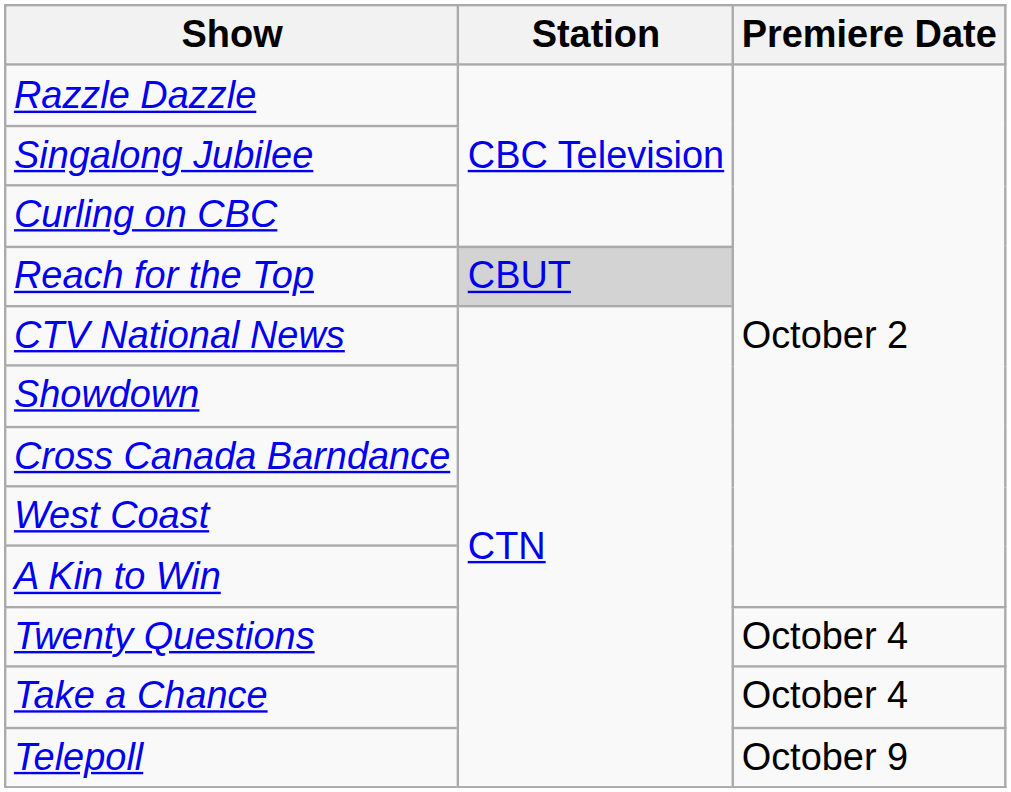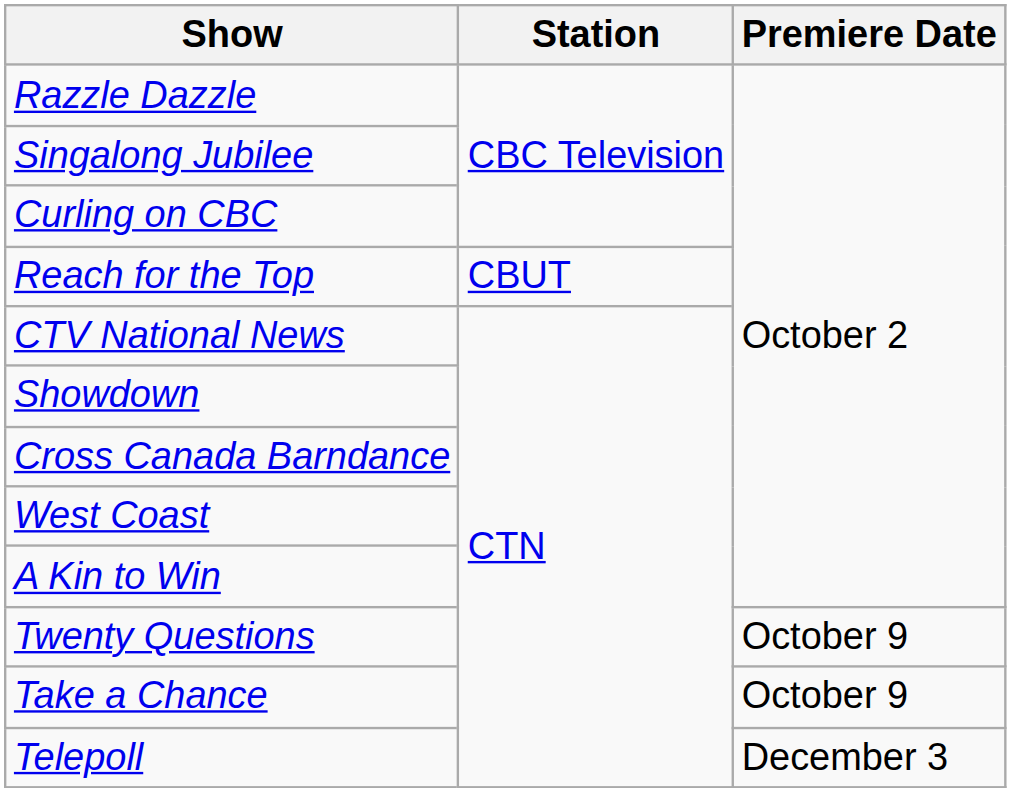Reach for the Top | Station: lightgrey background -> no background
Twenty Questions | Premiere Date: October 4 -> October 9
Take a Chance | Premiere Date: October 4 -> October 9
Telepoll | Premiere Date: October 9 -> December 3
